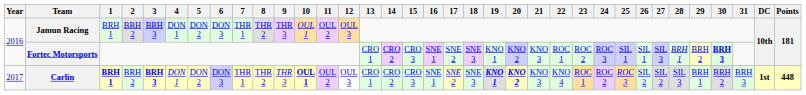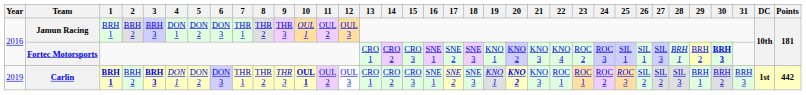Fortec Motorsports | 22: ROC 1 -> KNO 4
Carlin | Year: 2017 -> 2019
Carlin | 19: bold -> normal
Carlin | 22: KNO 4 -> ROC 1
Carlin | Points: 448 -> 442
